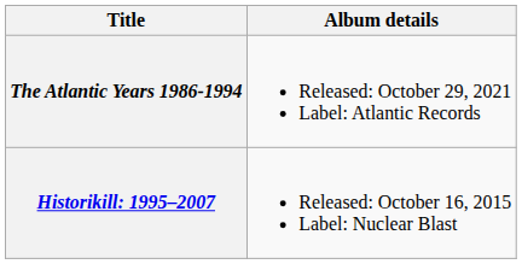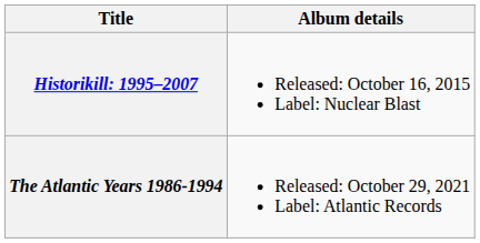rows swapped: Historikill: 1995–2007 <-> The Atlantic Years 1986-1994
